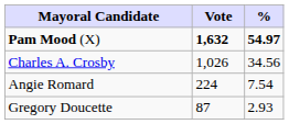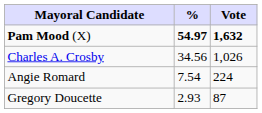columns swapped: Vote <-> %
